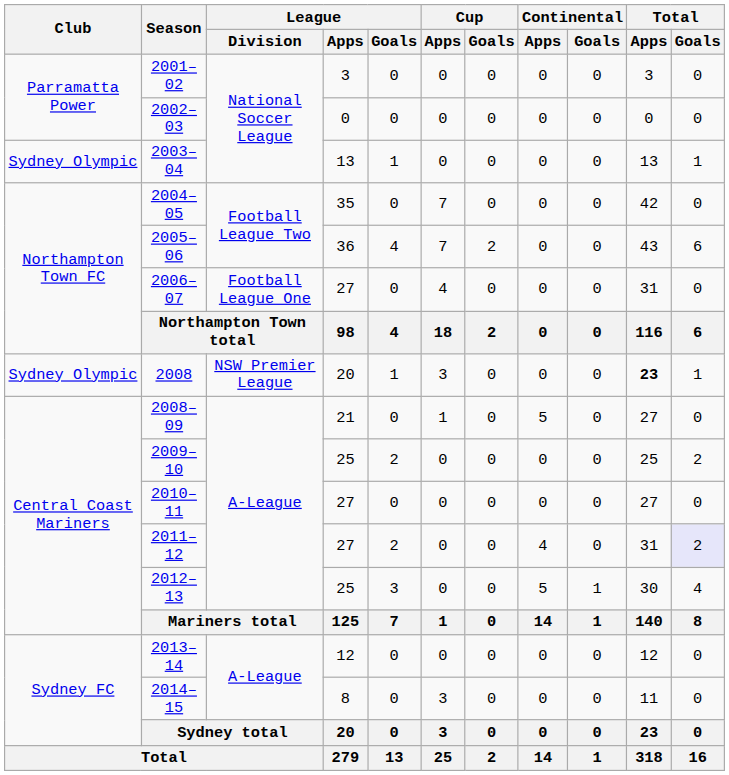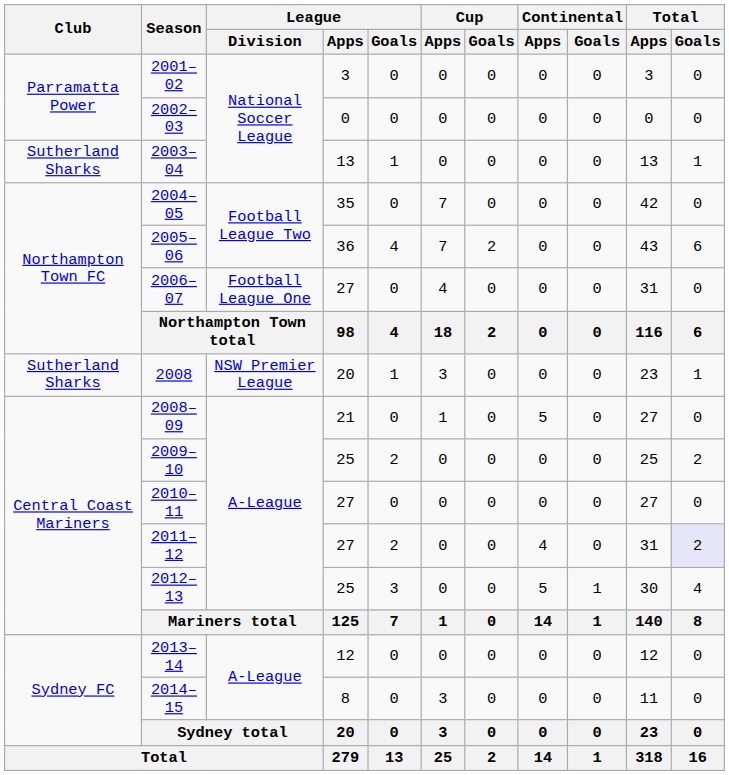2003–04 | Club: Sydney Olympic -> Sutherland Sharks
2008 | Club: Sydney Olympic -> Sutherland Sharks
2008 | Total / Apps: bold -> normal
